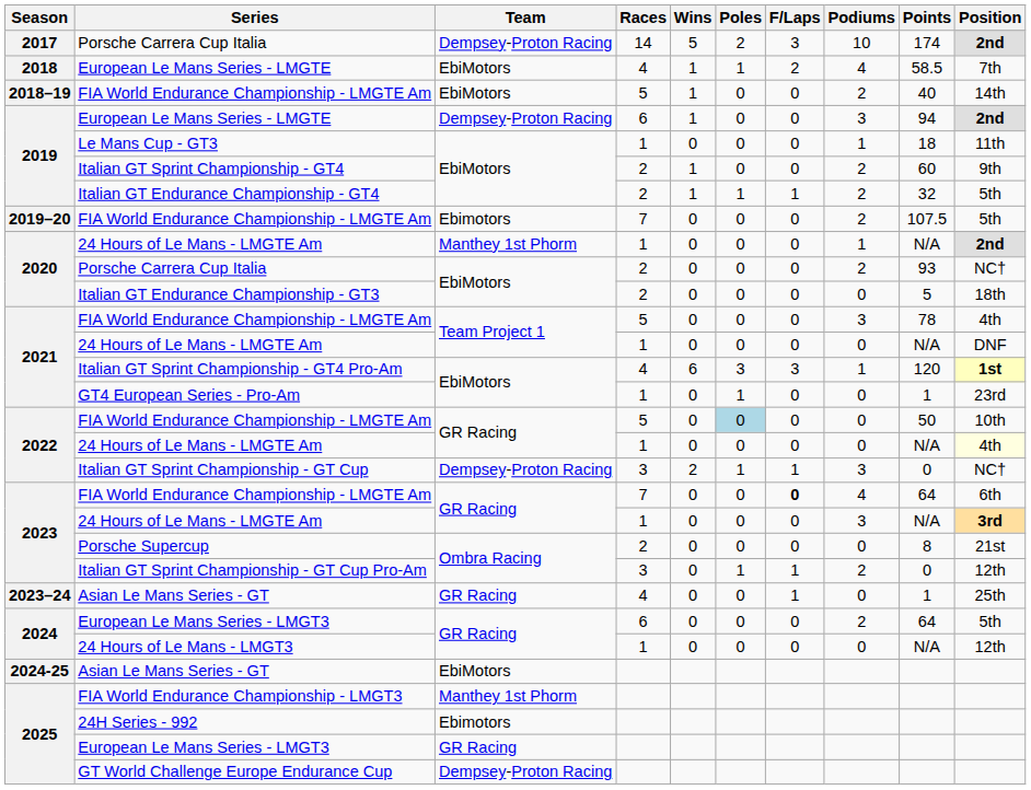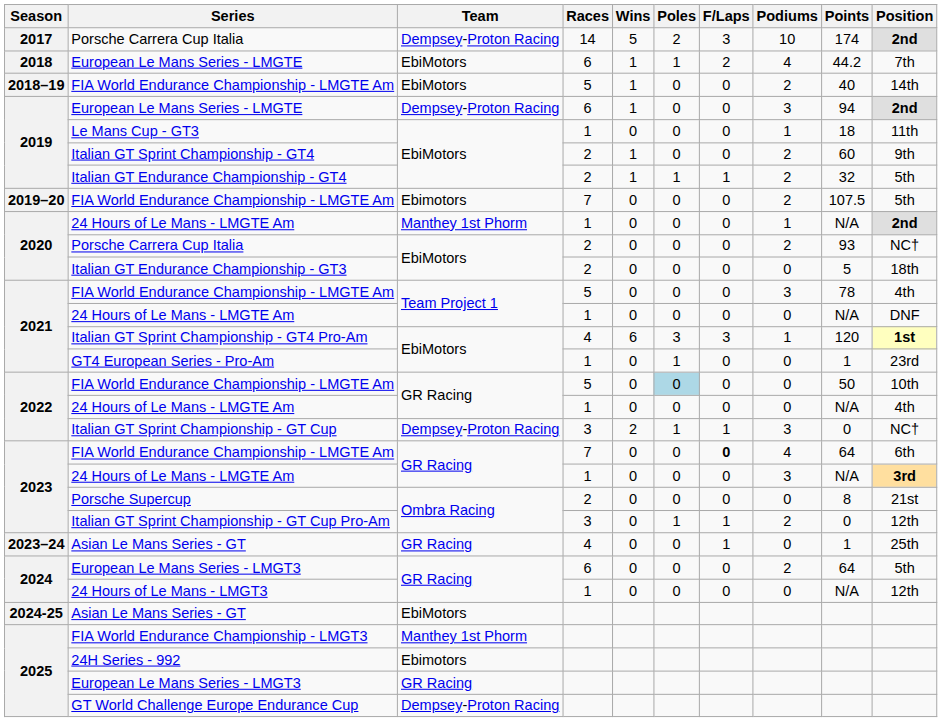2018 / European Le Mans Series - LMGTE | Races: 4 -> 6
2018 / European Le Mans Series - LMGTE | Points: 58.5 -> 44.2
2022 / 24 Hours of Le Mans - LMGTE Am | Position: lightyellow background -> no background
